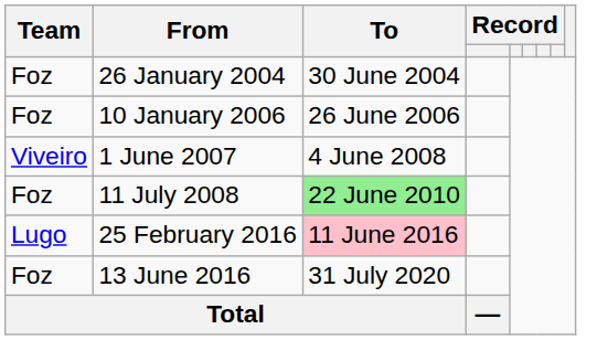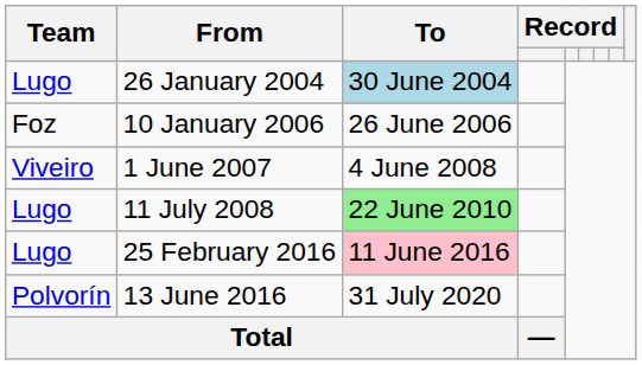26 January 2004 | Team: Foz -> Lugo
26 January 2004 | To: no background -> lightblue background
11 July 2008 | Team: Foz -> Lugo
13 June 2016 | Team: Foz -> Polvorín
